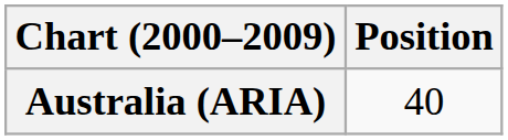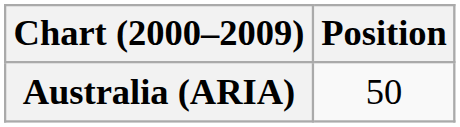Australia (ARIA) | Position: 40 -> 50
